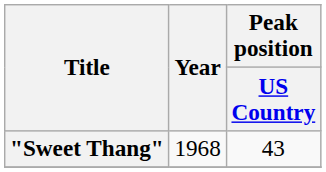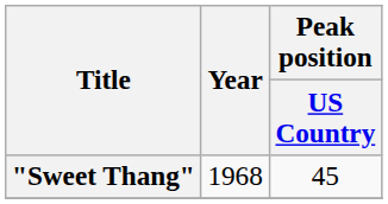"Sweet Thang" | Peak position / US Country: 43 -> 45
